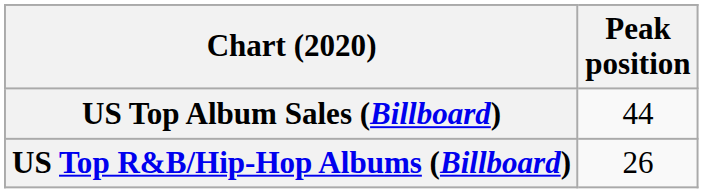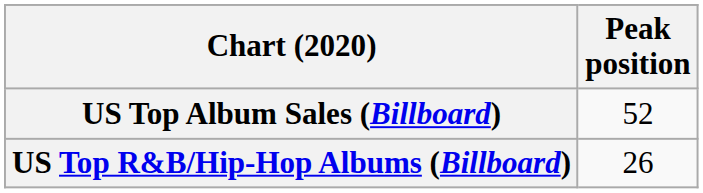US Top Album Sales (Billboard) | Peak position: 44 -> 52
